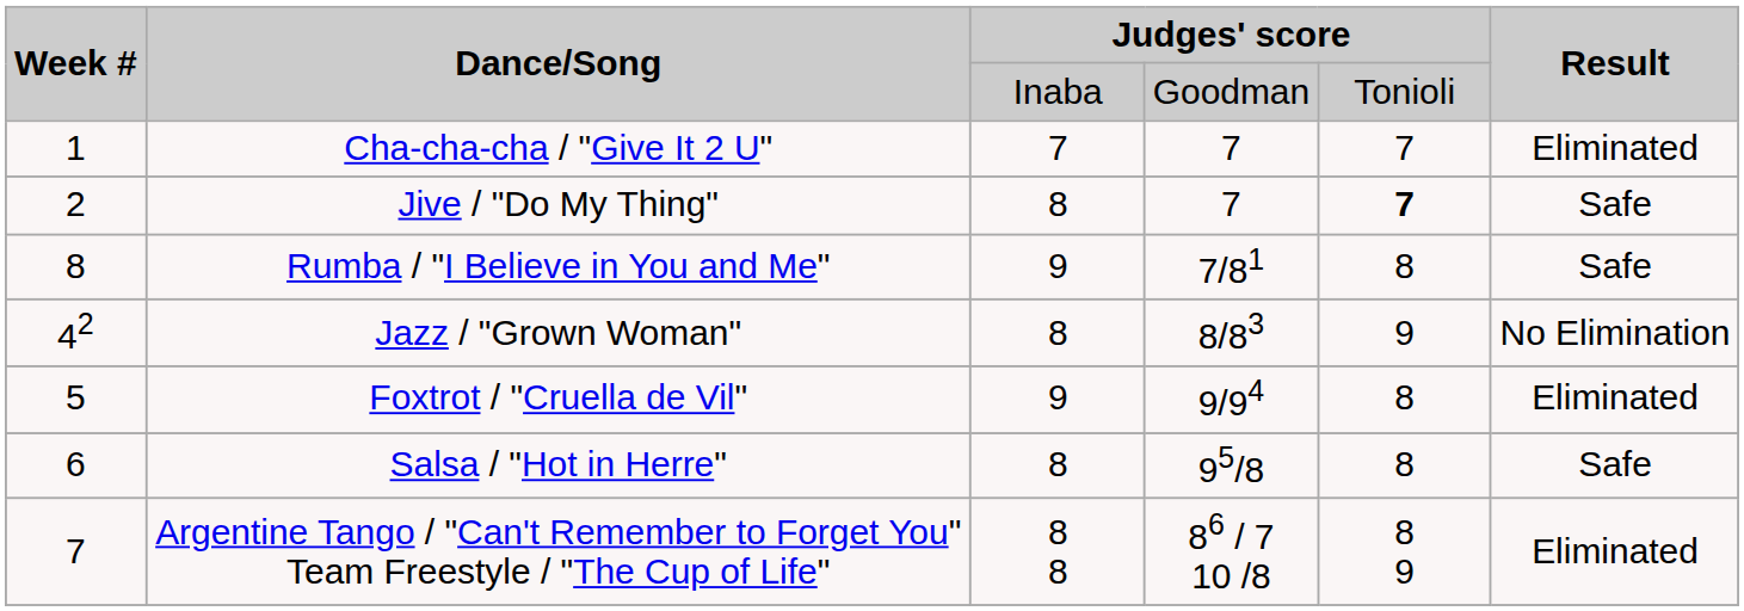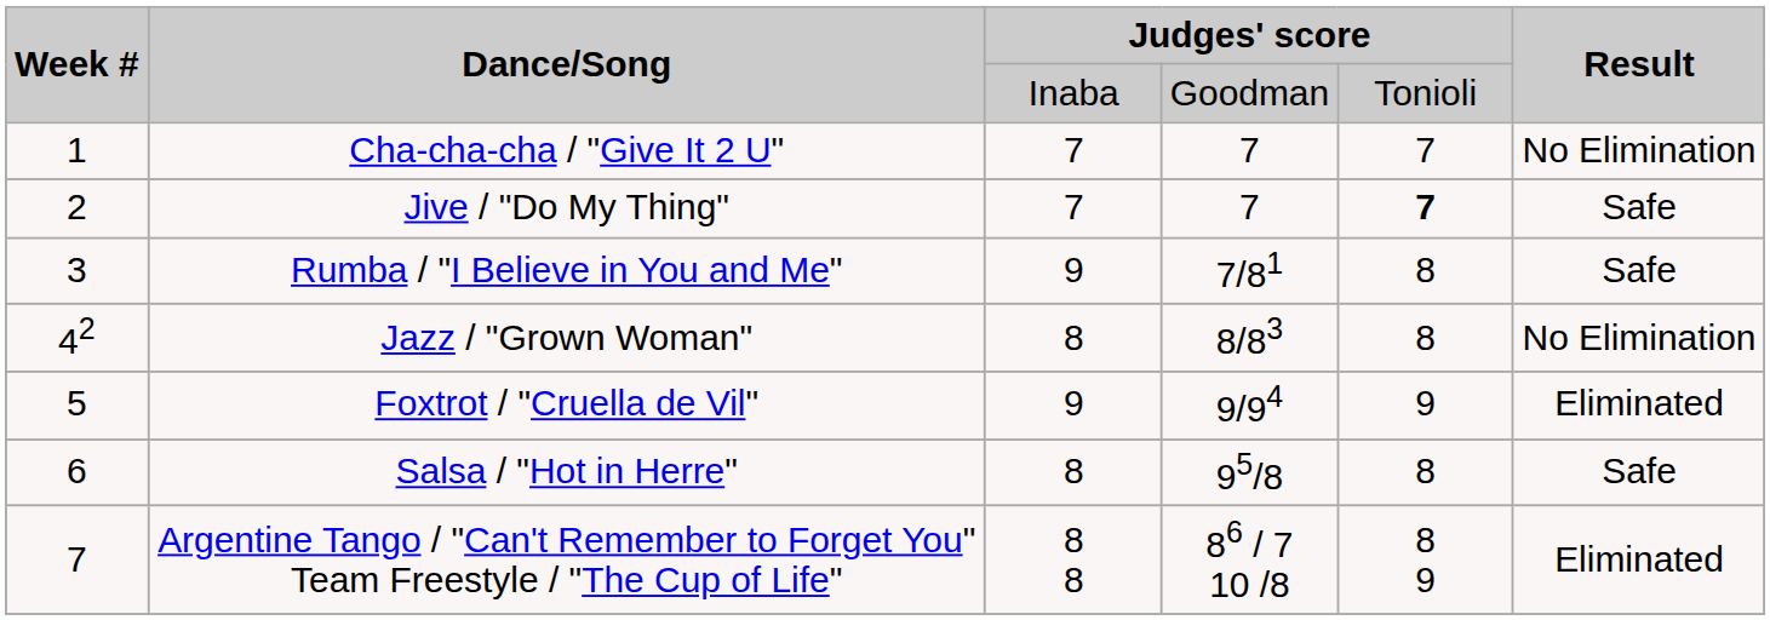Cha-cha-cha / "Give It 2 U" | Result: Eliminated -> No Elimination
Jive / "Do My Thing" | column 3: 8 -> 7
Rumba / "I Believe in You and Me" | Week #: 8 -> 3
Jazz / "Grown Woman" | column 5: 9 -> 8
Foxtrot / "Cruella de Vil" | column 5: 8 -> 9
